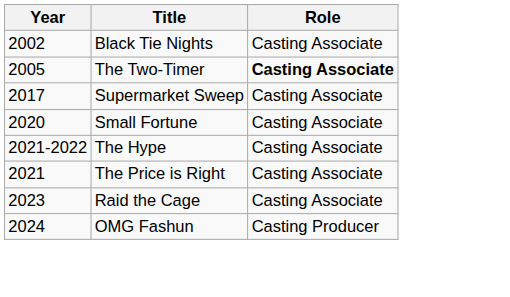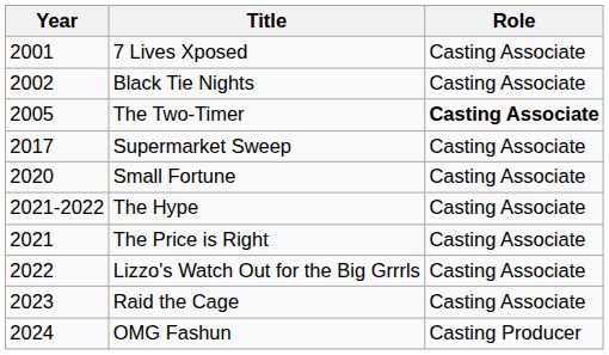+ row: 2001 | 7 Lives Xposed | Casting Associate
+ row: 2022 | Lizzo's Watch Out for the Big Grrrls | Casting Associate
